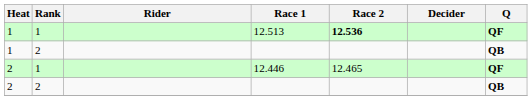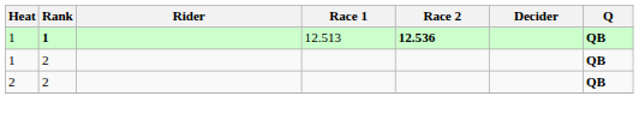12.513 | Rank: normal -> bold
12.513 | Q: QF -> QB
- row: 2 | 1 | 12.446 | 12.465 | QF
